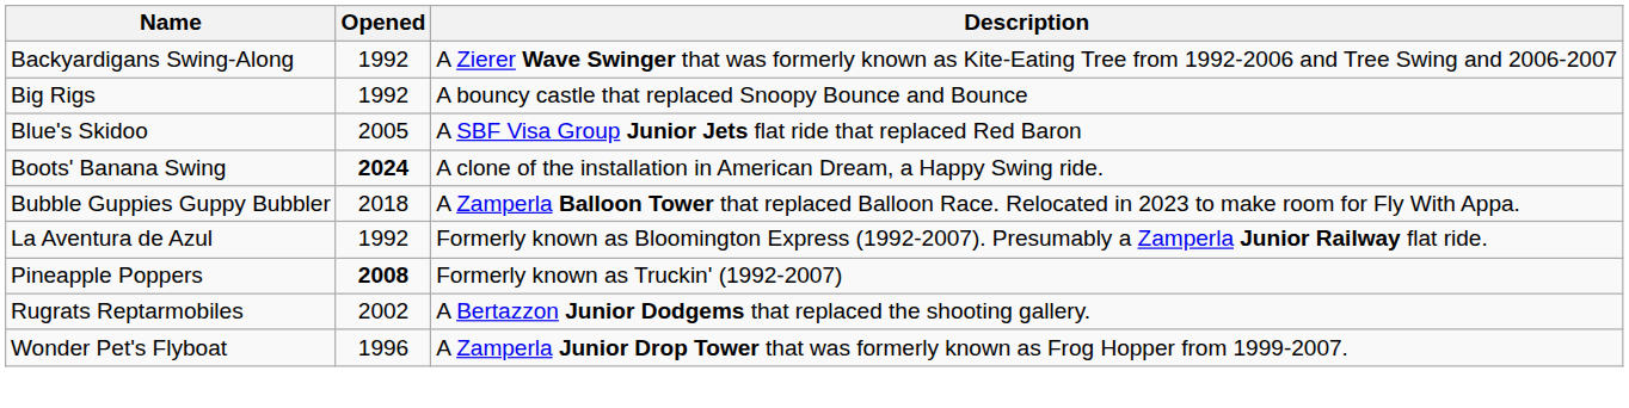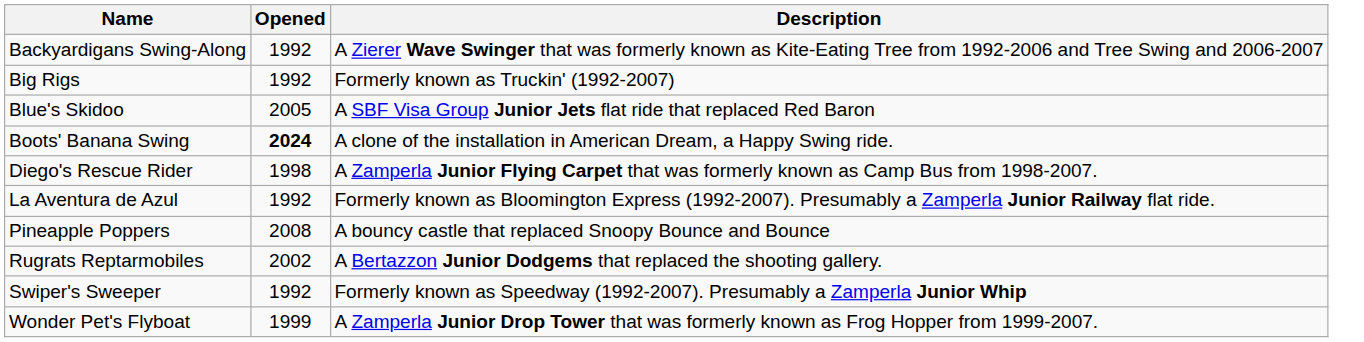Big Rigs | Description: A bouncy castle that replaced Snoopy Bounce and Bounce -> Formerly known as Truckin' (1992-2007)
- row: Bubble Guppies Guppy Bubbler | 2018 | A Zamperla Balloon Tower that replaced Balloon Race. Relocated in 2023 to make room for Fly With Appa.
+ row: Diego's Rescue Rider | 1998 | A Zamperla Junior Flying Carpet that was formerly known as Camp Bus from 1998-2007.
Pineapple Poppers | Opened: bold -> normal
Pineapple Poppers | Description: Formerly known as Truckin' (1992-2007) -> A bouncy castle that replaced Snoopy Bounce and Bounce
+ row: Swiper's Sweeper | 1992 | Formerly known as Speedway (1992-2007). Presumably a Zamperla Junior Whip
Wonder Pet's Flyboat | Opened: 1996 -> 1999
